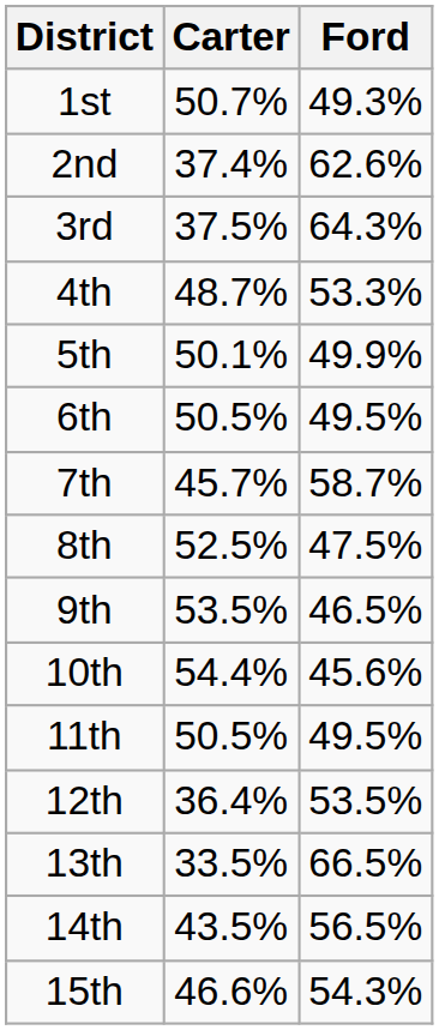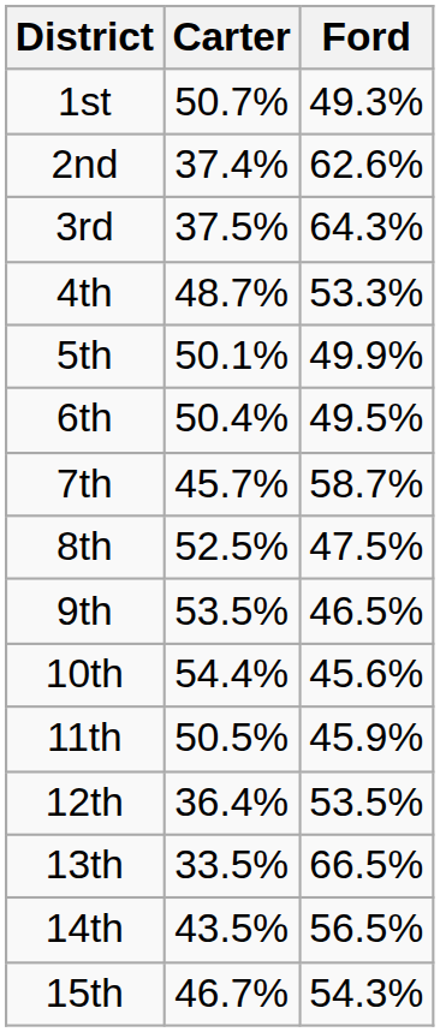6th | Carter: 50.5% -> 50.4%
11th | Ford: 49.5% -> 45.9%
15th | Carter: 46.6% -> 46.7%
